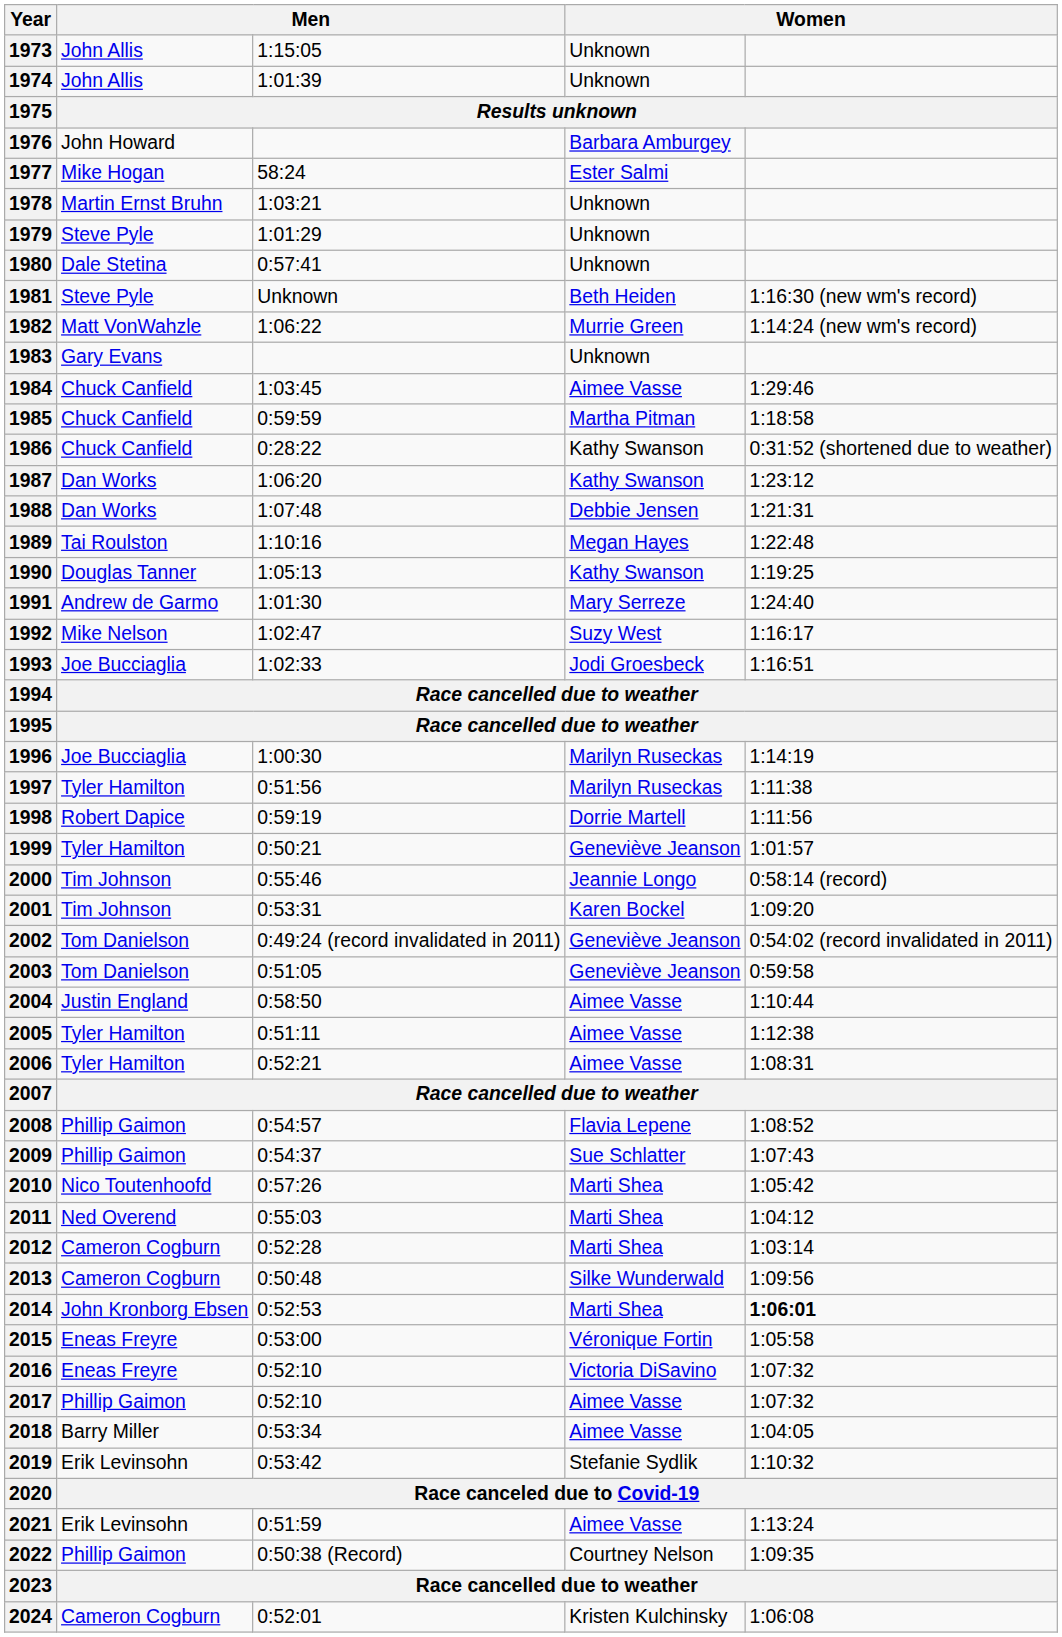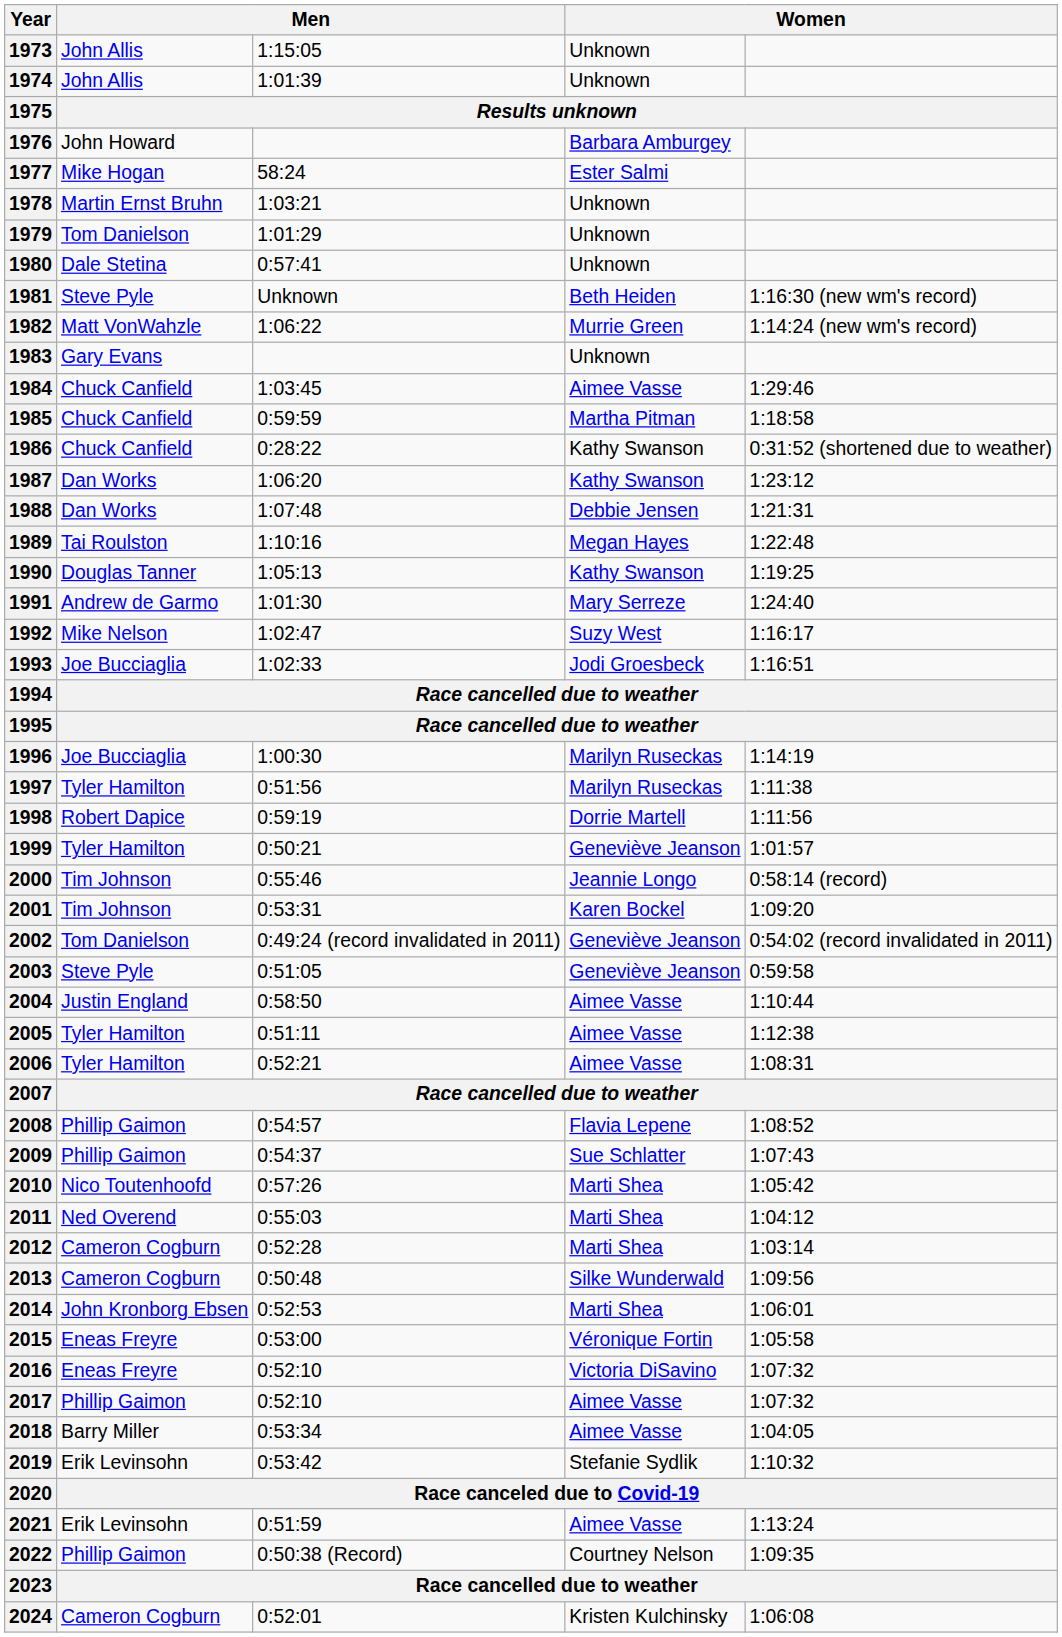1979 | column 2: Steve Pyle -> Tom Danielson
2003 | column 2: Tom Danielson -> Steve Pyle
2014 | column 5: bold -> normal
